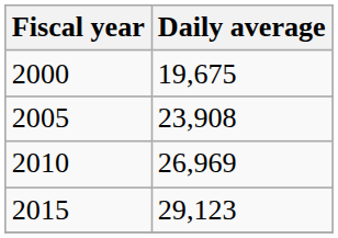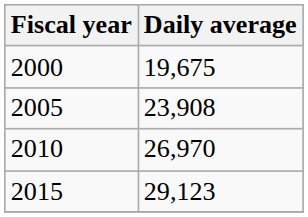2010 | Daily average: 26,969 -> 26,970
